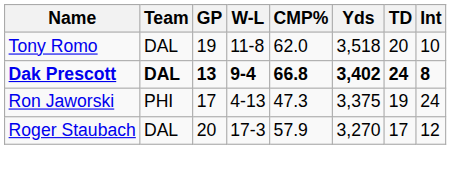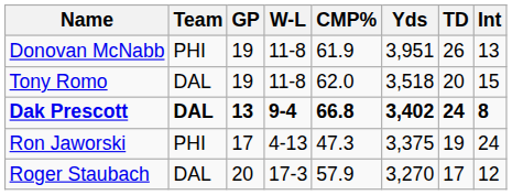+ row: Donovan McNabb | PHI | 19 | 11-8 | 61.9 | 3,951 | 26 | 13
Tony Romo | Int: 10 -> 15
